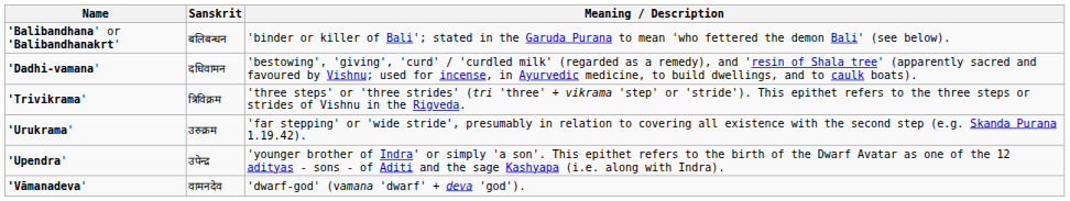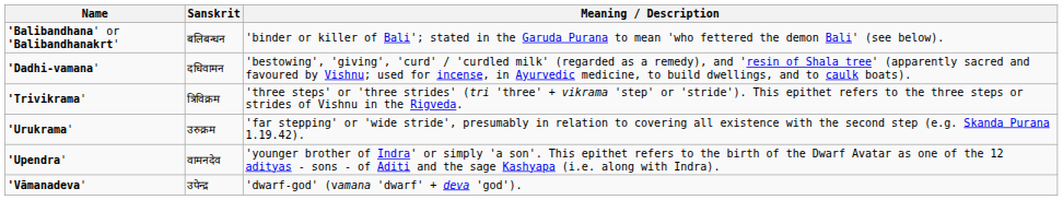'Upendra' | Sanskrit: उपेन्द्र -> वामनदेव
'Vāmanadeva' | Sanskrit: वामनदेव -> उपेन्द्र
